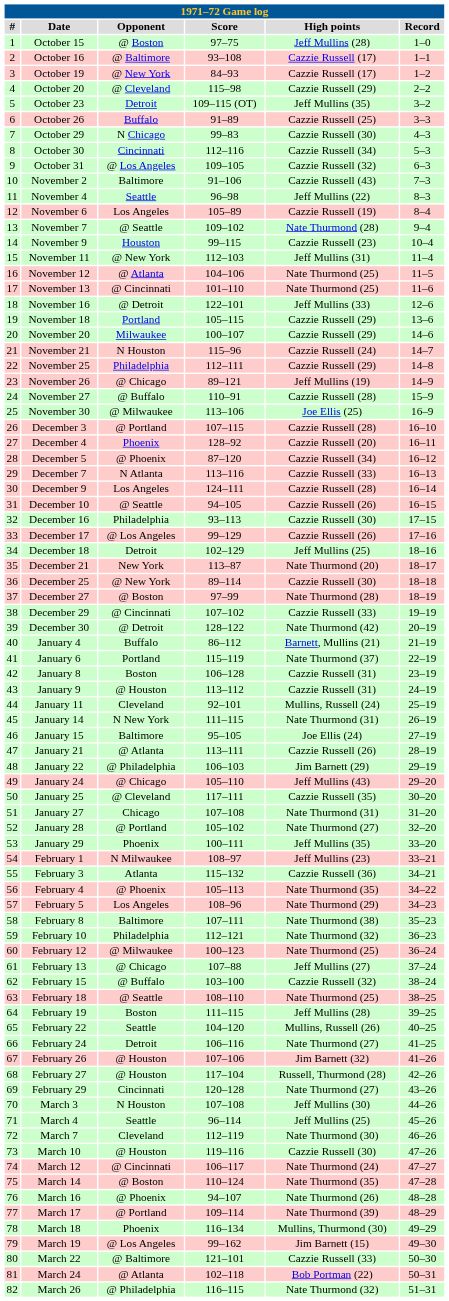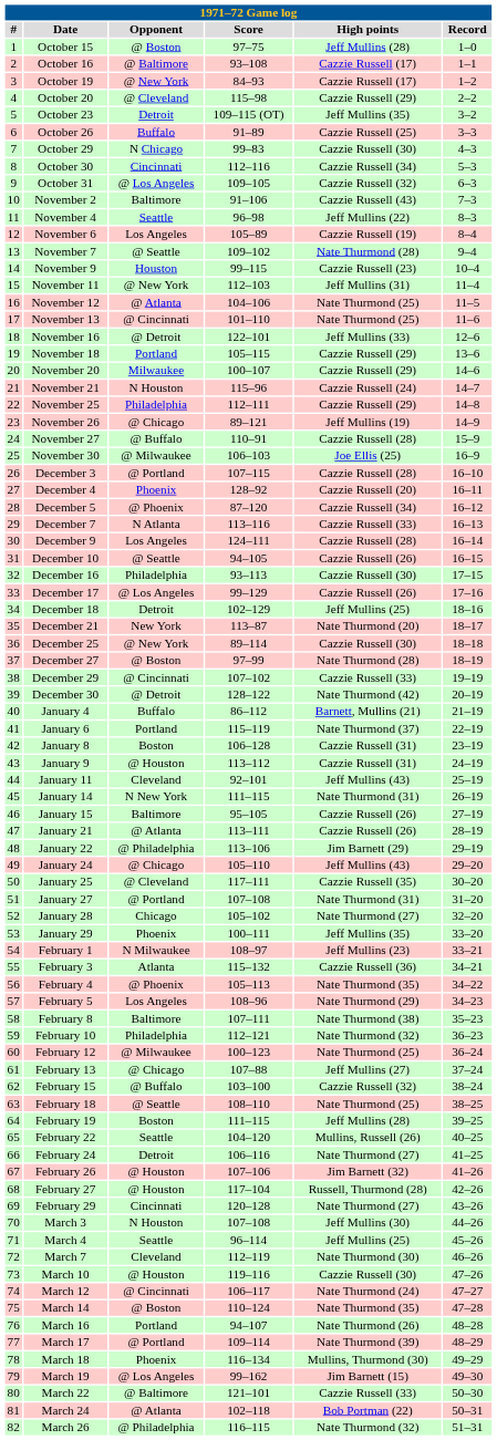November 30 | Score: 113–106 -> 106–103
January 11 | High points: Mullins, Russell (24) -> Jeff Mullins (43)
January 15 | High points: Joe Ellis (24) -> Cazzie Russell (26)
January 22 | Score: 106–103 -> 113–106
January 27 | Opponent: Chicago -> @ Portland
January 28 | Opponent: @ Portland -> Chicago
March 16 | Opponent: @ Phoenix -> Portland
